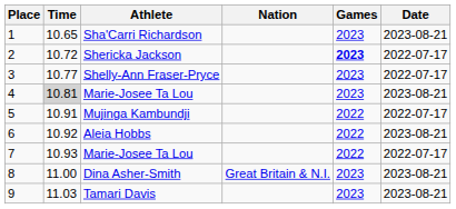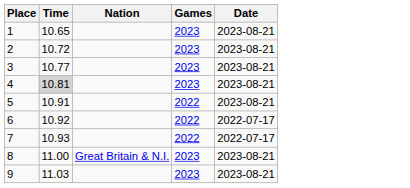- column: Athlete | Sha'Carri Richardson | Shericka Jackson | Shelly-Ann Fraser-Pryce | Marie-Josee Ta Lou | Mujinga Kambundji | Aleia Hobbs | Marie-Josee Ta Lou | Dina Asher-Smith | Tamari Davis
2 | Games: bold -> normal
2 | Date: 2022-07-17 -> 2023-08-21
3 | Date: 2022-07-17 -> 2023-08-21
5 | Date: 2022-07-17 -> 2023-08-21
6 | Date: 2023-08-21 -> 2022-07-17
